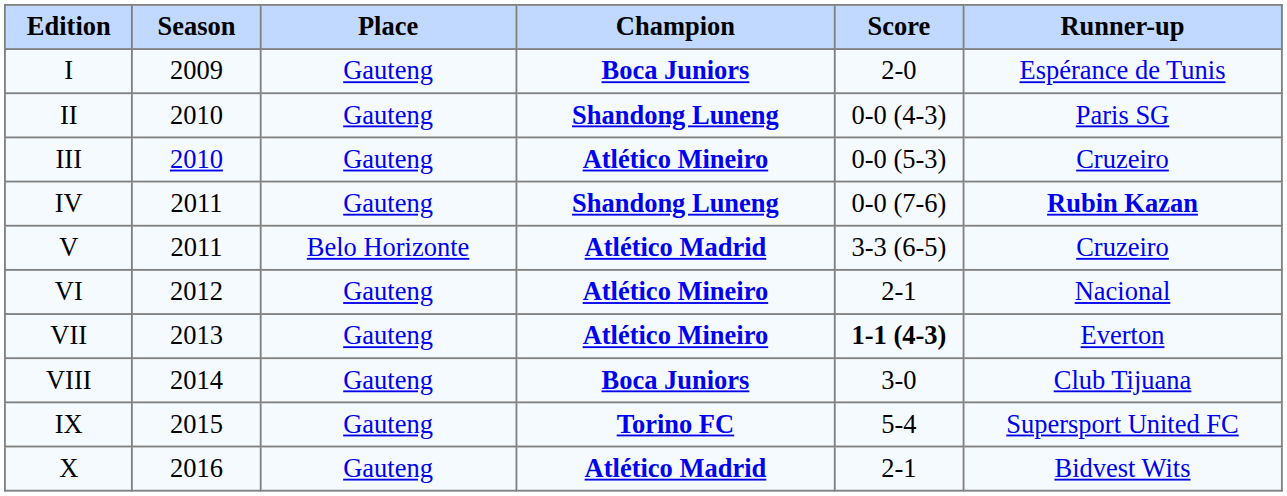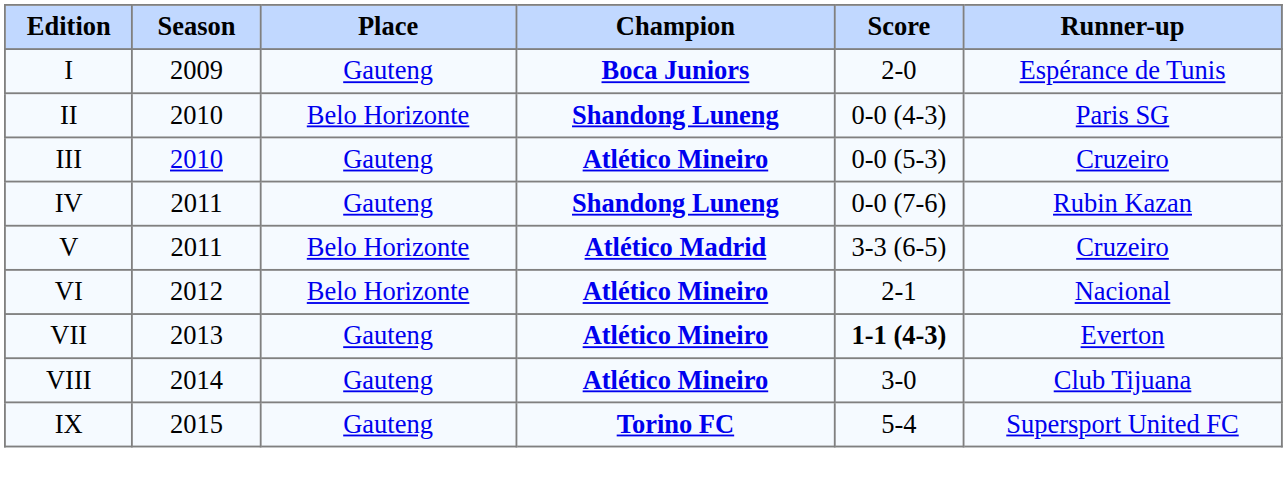II | Place: Gauteng -> Belo Horizonte
IV | Runner-up: bold -> normal
VI | Place: Gauteng -> Belo Horizonte
VIII | Champion: Boca Juniors -> Atlético Mineiro
- row: X | 2016 | Gauteng | Atlético Madrid | 2-1 | Bidvest Wits
